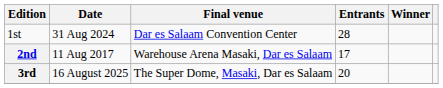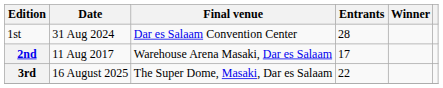3rd | Entrants: 20 -> 22
